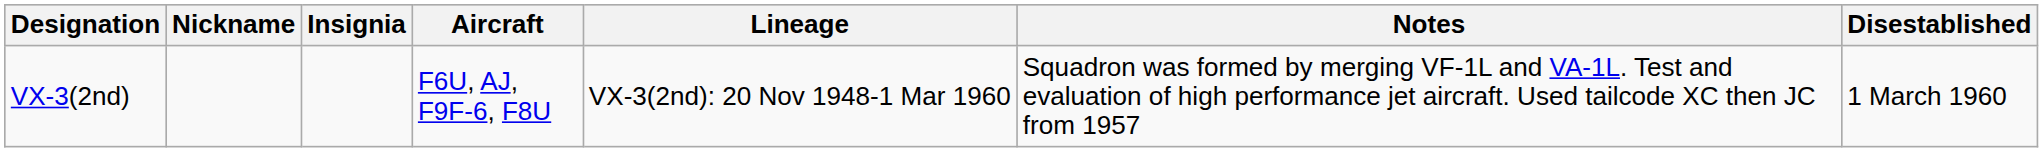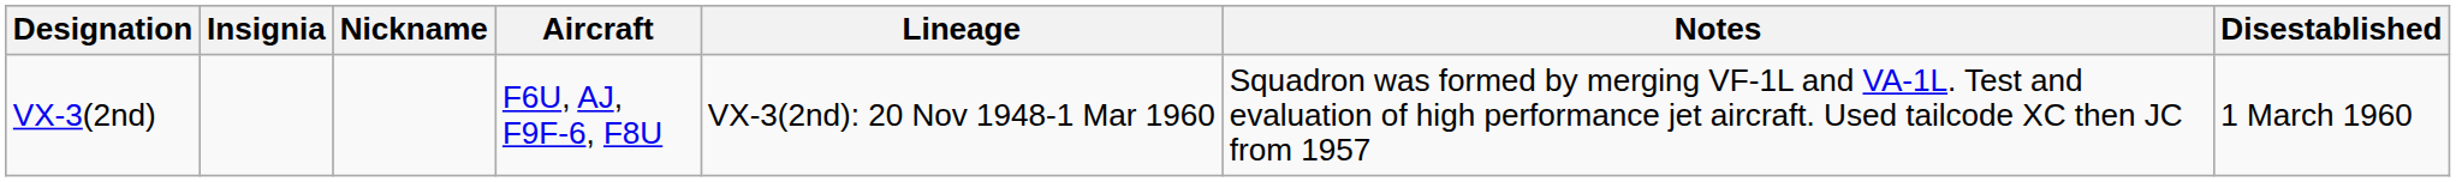columns swapped: Insignia <-> Nickname
